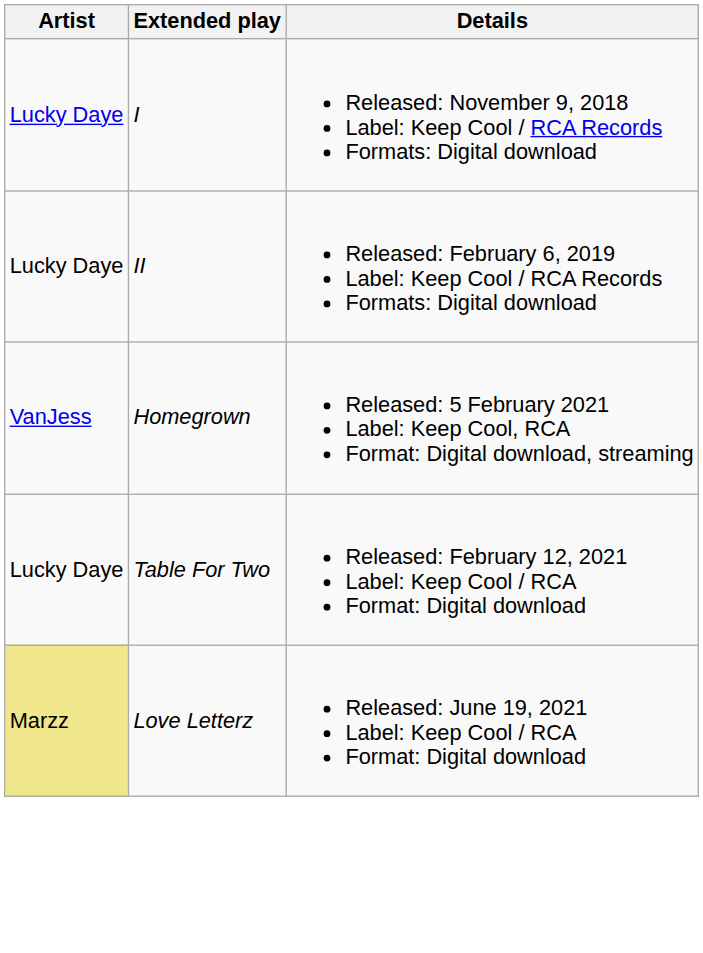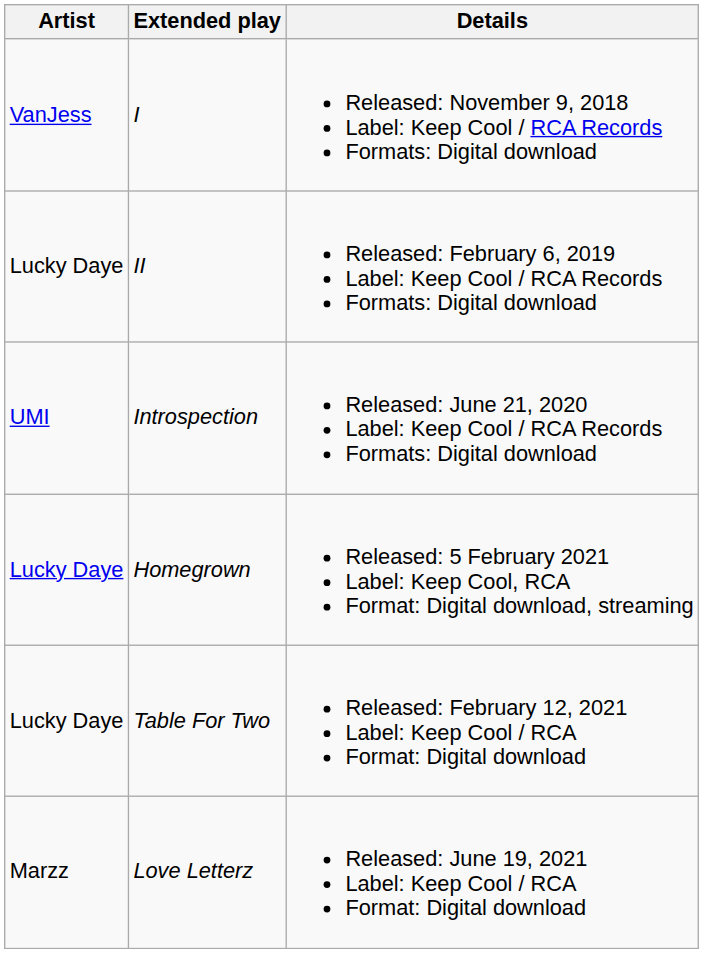I | Artist: Lucky Daye -> VanJess
+ row: UMI | Introspection | Released: June 21, 2020 Label: Keep Cool / RCA Records Formats: Digital download
Homegrown | Artist: VanJess -> Lucky Daye
Love Letterz | Artist: khaki background -> no background
